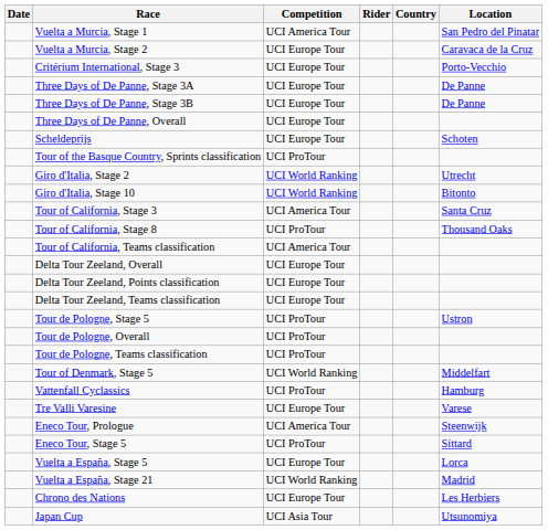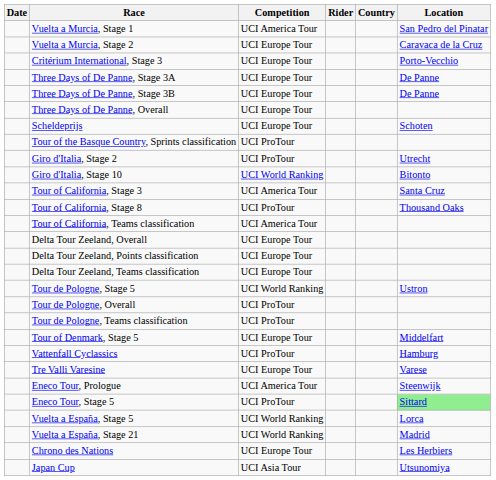Giro d'Italia, Stage 2 | Competition: UCI World Ranking -> UCI ProTour
Tour de Pologne, Stage 5 | Competition: UCI ProTour -> UCI World Ranking
Tour of Denmark, Stage 5 | Competition: UCI World Ranking -> UCI Europe Tour
Eneco Tour, Stage 5 | Location: no background -> lightgreen background
Vuelta a España, Stage 5 | Competition: UCI Europe Tour -> UCI World Ranking
